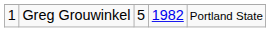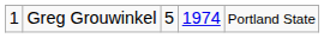Greg Grouwinkel | column 4: 1982 -> 1974
